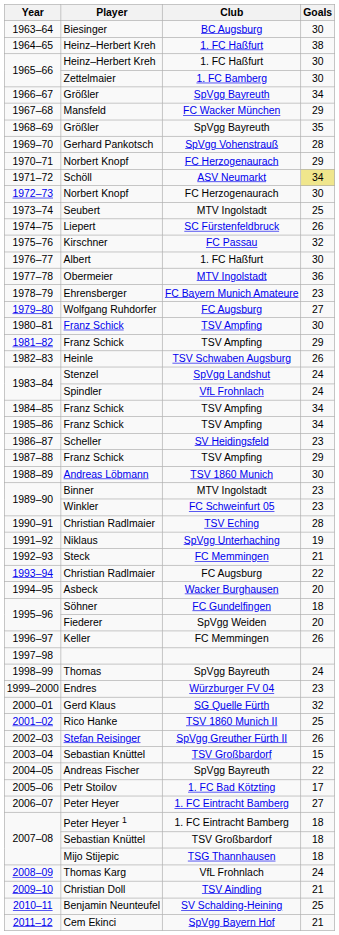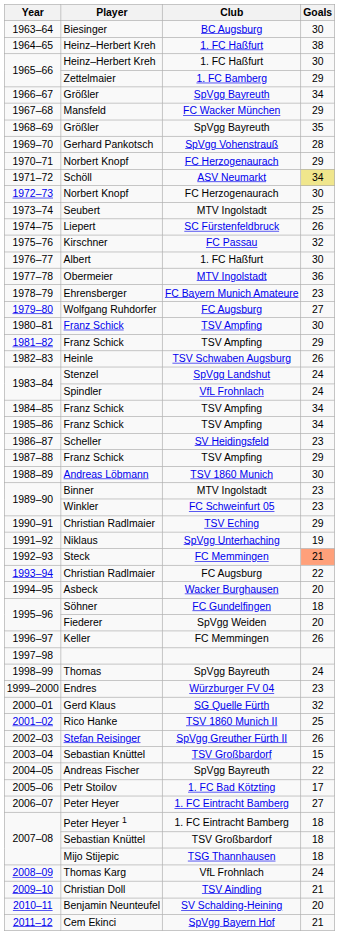1965–66 / Zettelmaier | Goals: 30 -> 29
1990–91 | Goals: 28 -> 29
1992–93 | Goals: no background -> lightsalmon background
2010–11 | Goals: 25 -> 20
